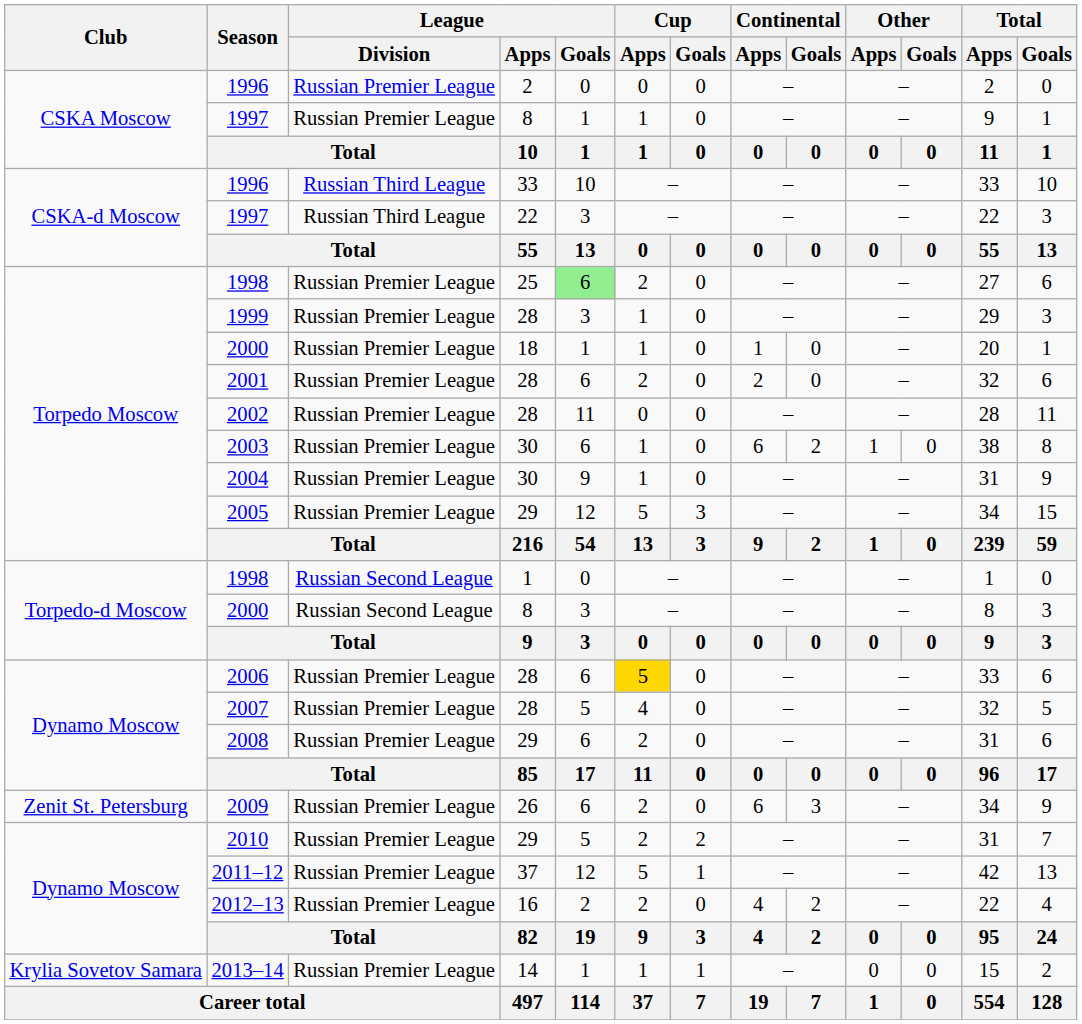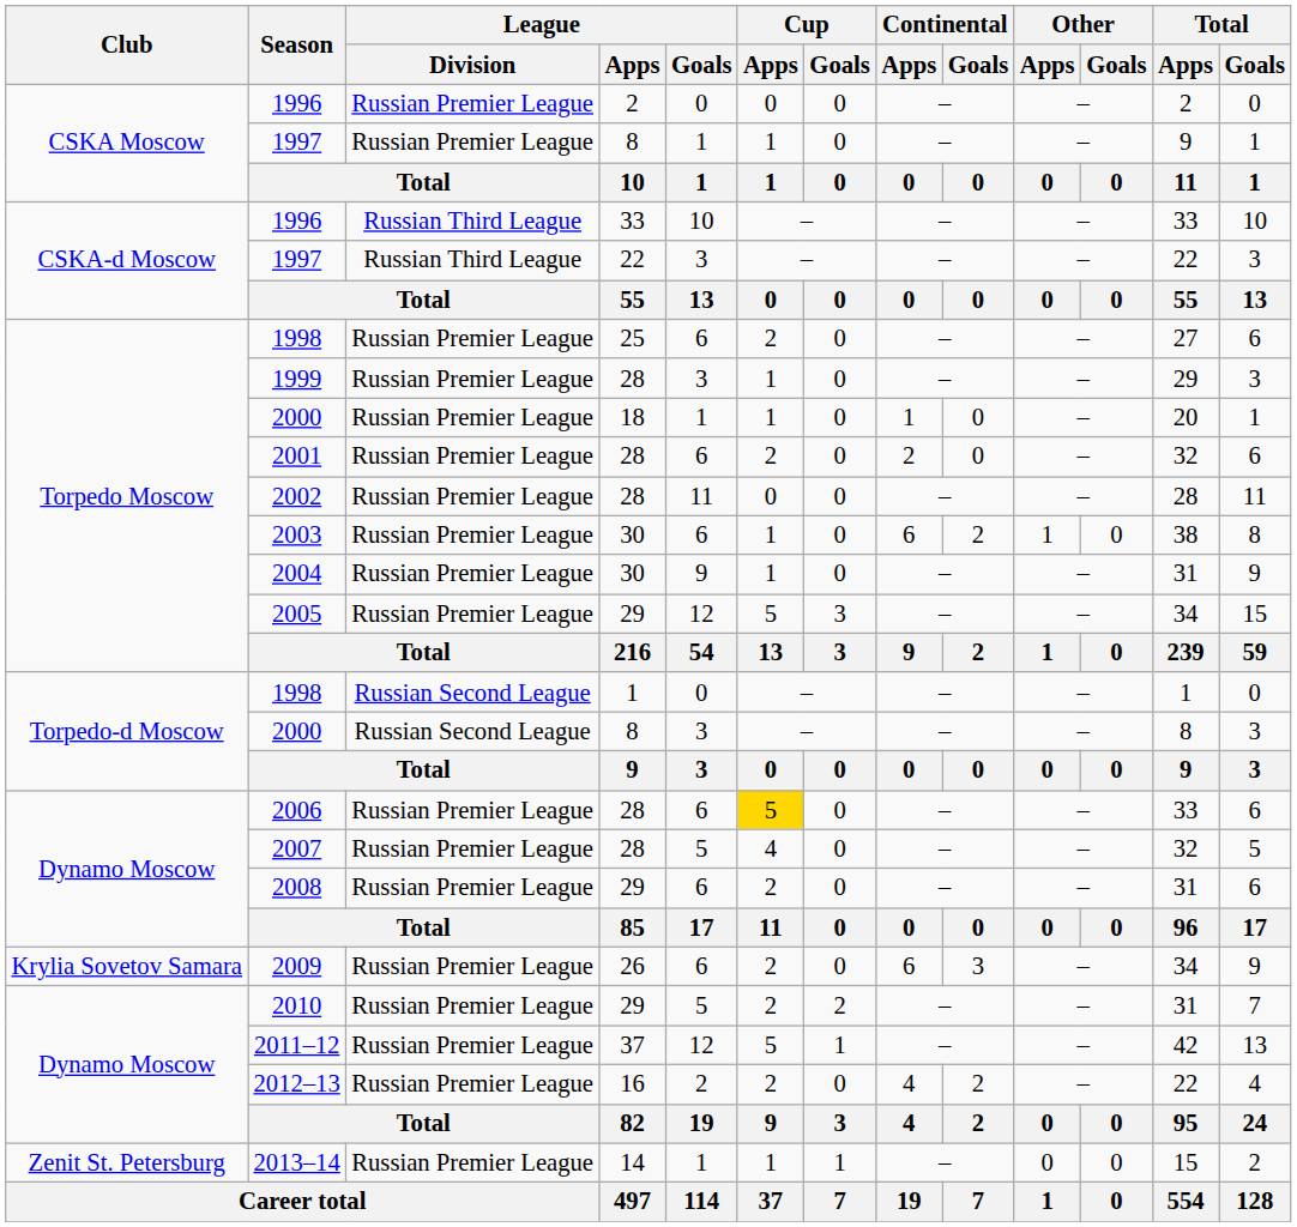1998 / 25 | League / Goals: lightgreen background -> no background
2009 | Club: Zenit St. Petersburg -> Krylia Sovetov Samara
2013–14 | Club: Krylia Sovetov Samara -> Zenit St. Petersburg
